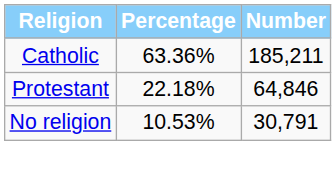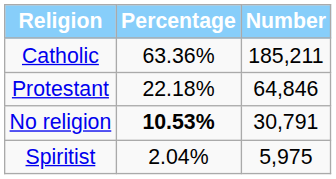No religion | Percentage: normal -> bold
+ row: Spiritist | 2.04% | 5,975
